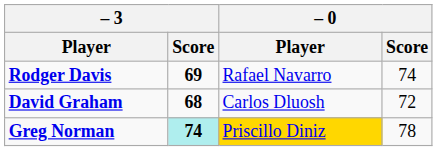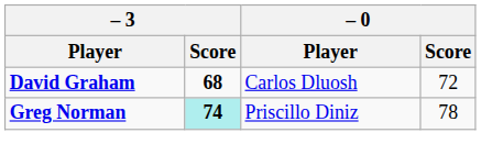- row: Rodger Davis | 69 | Rafael Navarro | 74
Greg Norman | – 0 / Player: gold background -> no background
